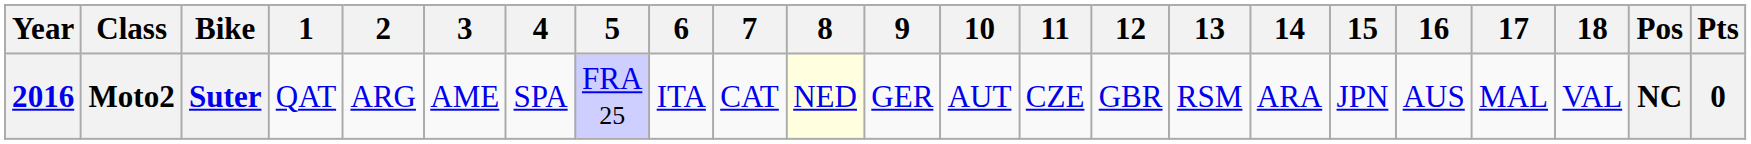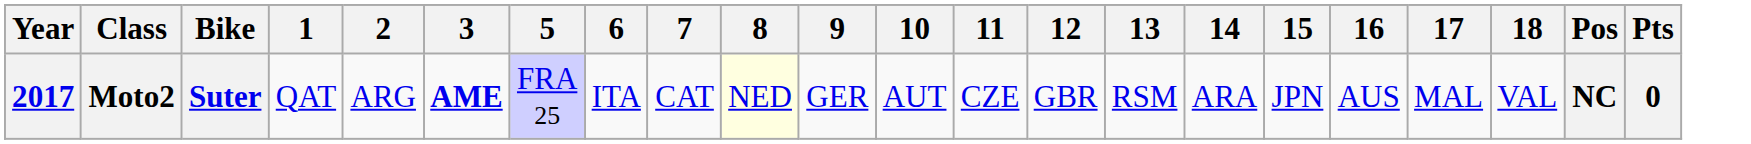- column: 4 | SPA
Moto2 | Year: 2016 -> 2017
Moto2 | 3: normal -> bold
